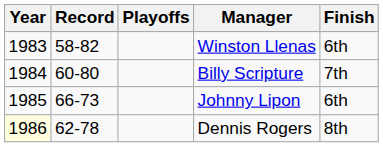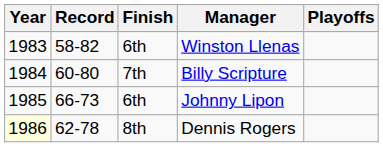columns swapped: Finish <-> Playoffs
